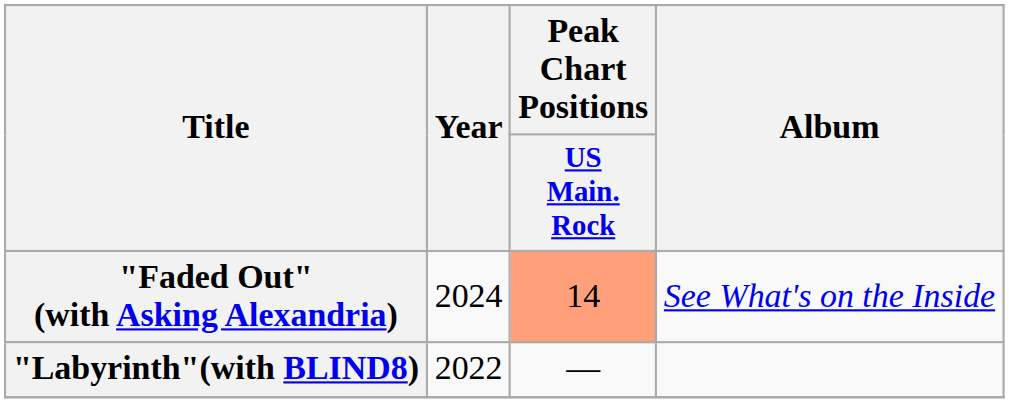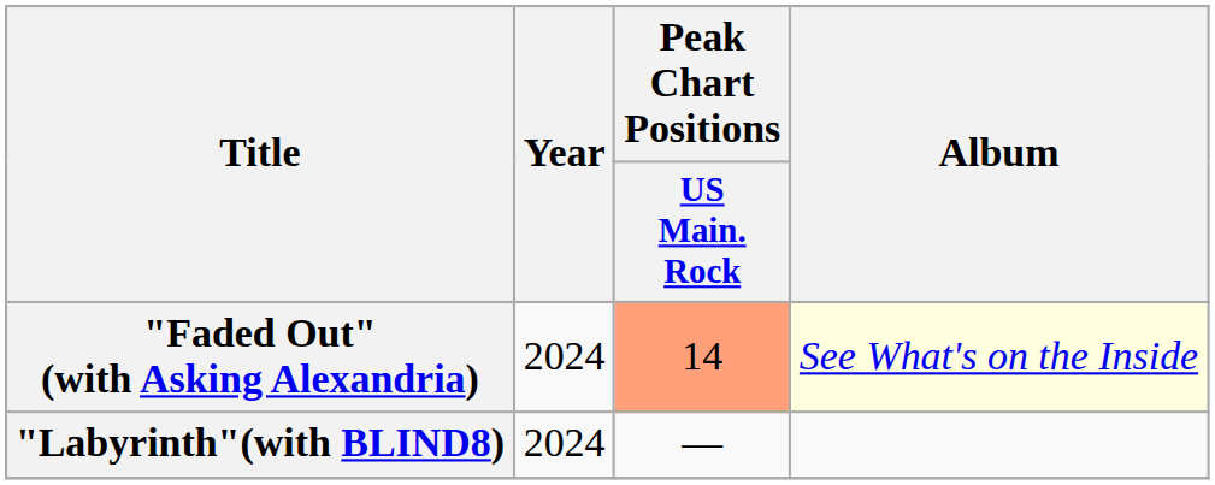"Faded Out" (with Asking Alexandria) | Album: no background -> lightyellow background
"Labyrinth"(with BLIND8) | Year: 2022 -> 2024
